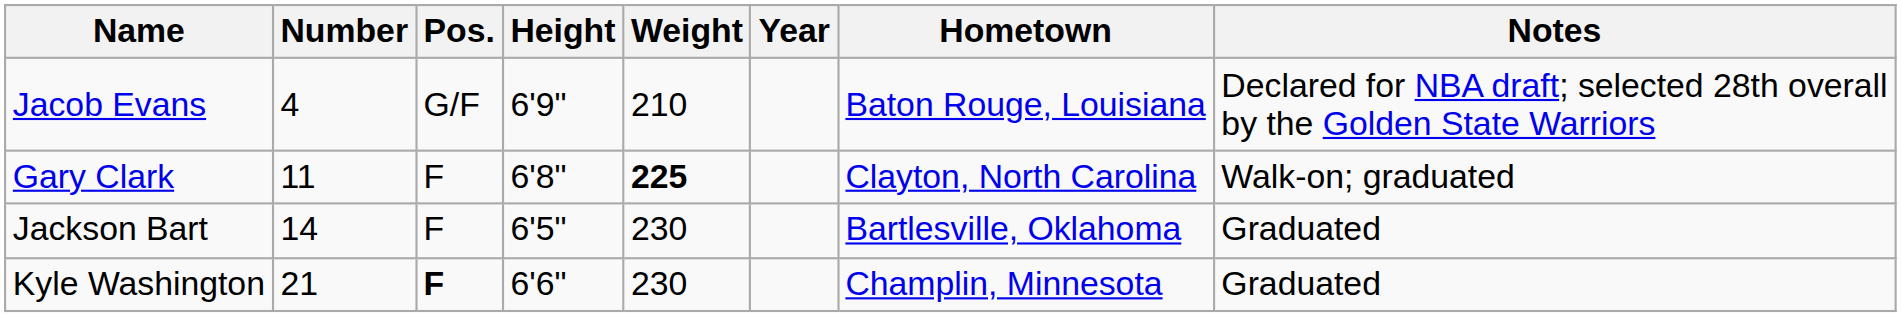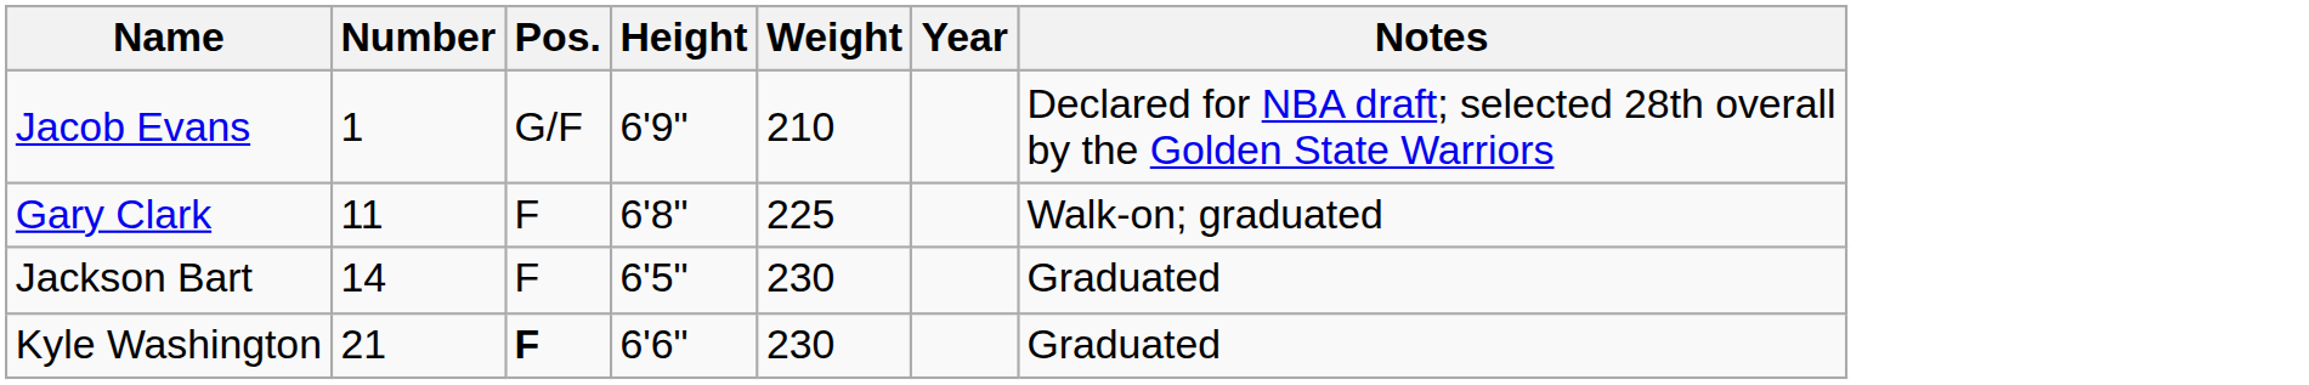- column: Hometown | Baton Rouge, Louisiana | Clayton, North Carolina | Bartlesville, Oklahoma | Champlin, Minnesota
Jacob Evans | Number: 4 -> 1
Gary Clark | Weight: bold -> normal
